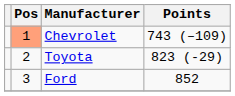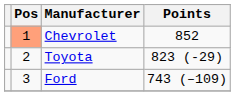Chevrolet | Points: 743 (–109) -> 852
Ford | Points: 852 -> 743 (–109)
